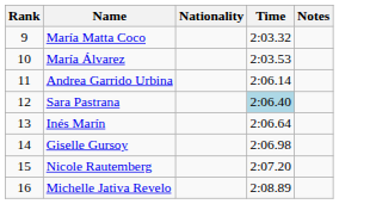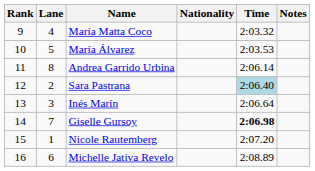+ column: Lane | 4 | 5 | 8 | 2 | 3 | 7 | 1 | 6
Giselle Gursoy | Time: normal -> bold
